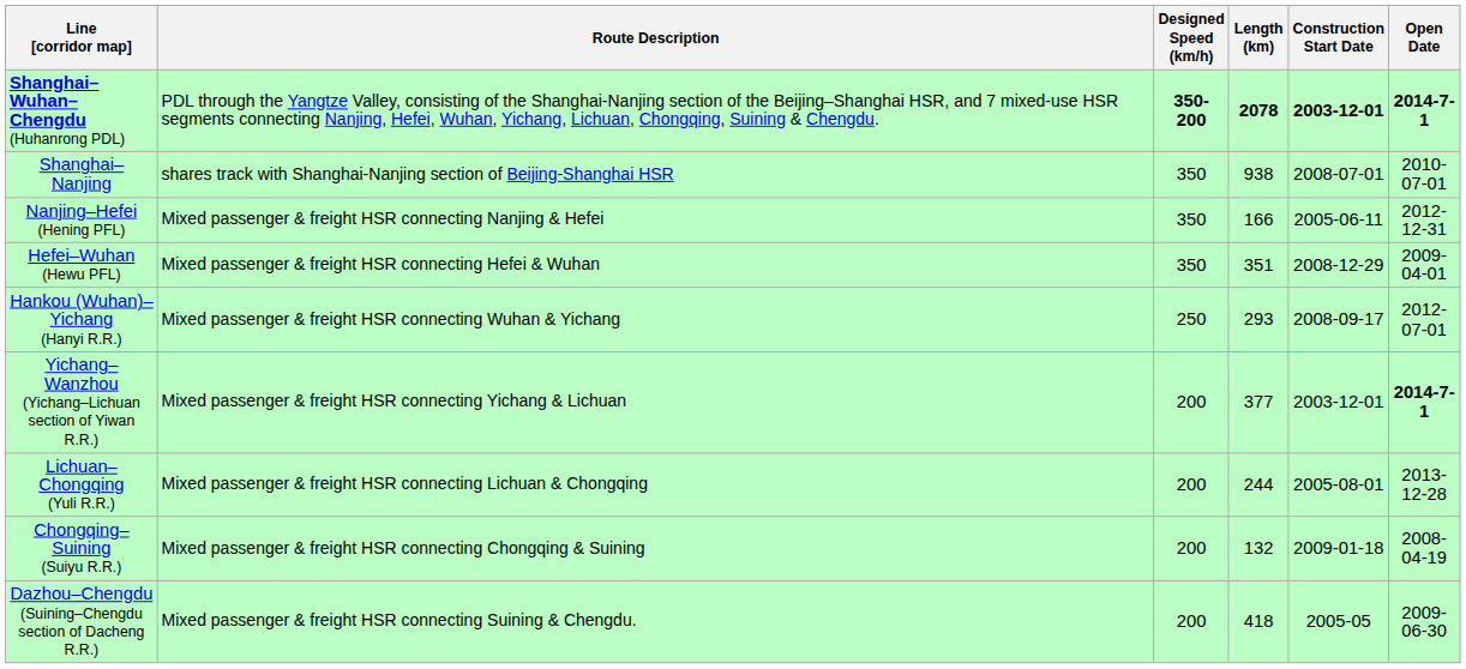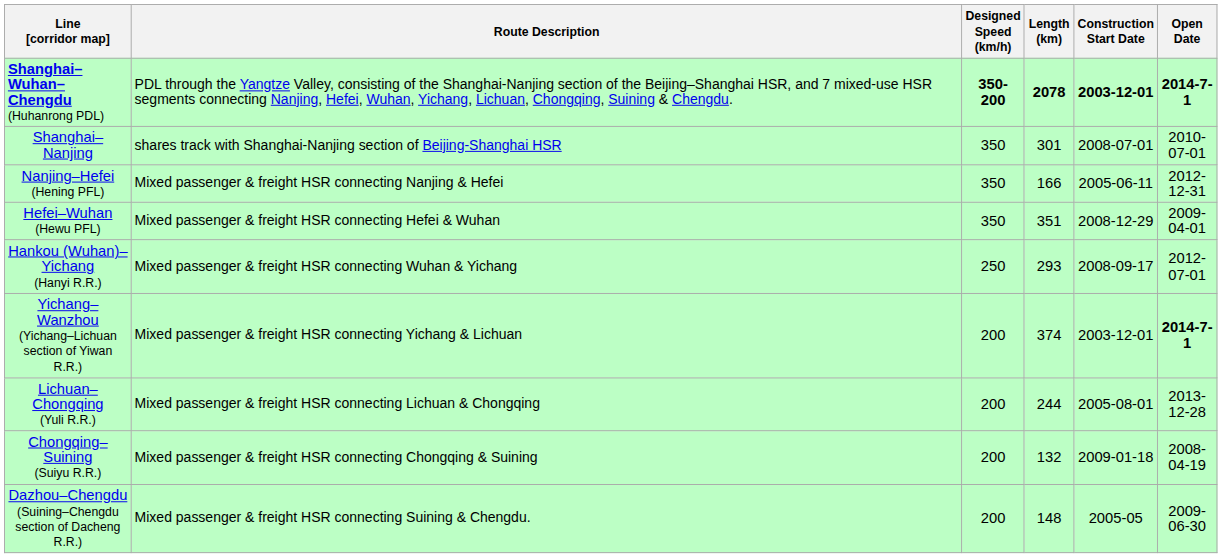Shanghai–Nanjing | Length (km): 938 -> 301
Yichang–Wanzhou (Yichang–Lichuan section of Yiwan R.R.) | Length (km): 377 -> 374
Dazhou–Chengdu (Suining–Chengdu section of Dacheng R.R.) | Length (km): 418 -> 148
